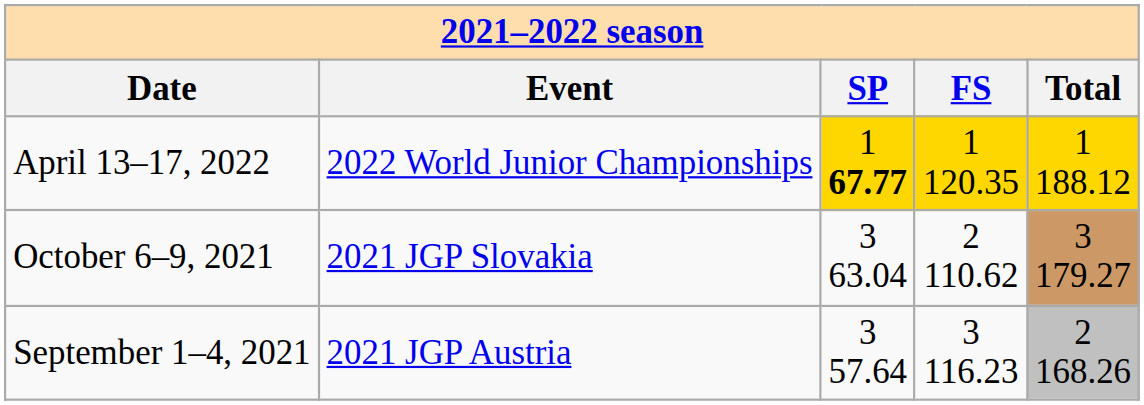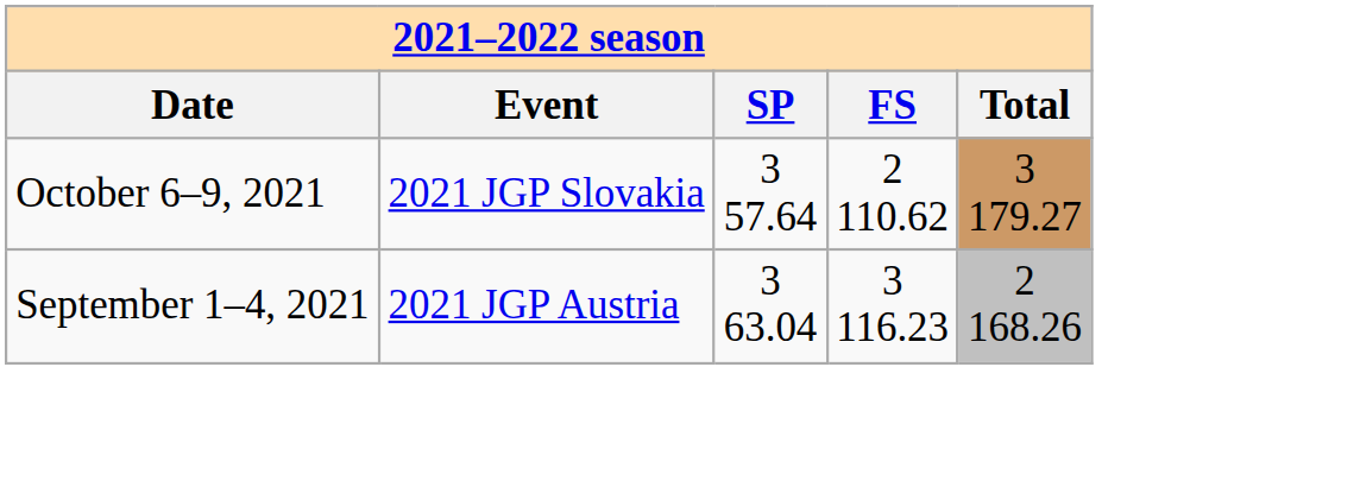- row: April 13–17, 2022 | 2022 World Junior Championships | 1 67.77 | 1 120.35 | 1 188.12
October 6–9, 2021 | column 3: 3 63.04 -> 3 57.64
September 1–4, 2021 | column 3: 3 57.64 -> 3 63.04
